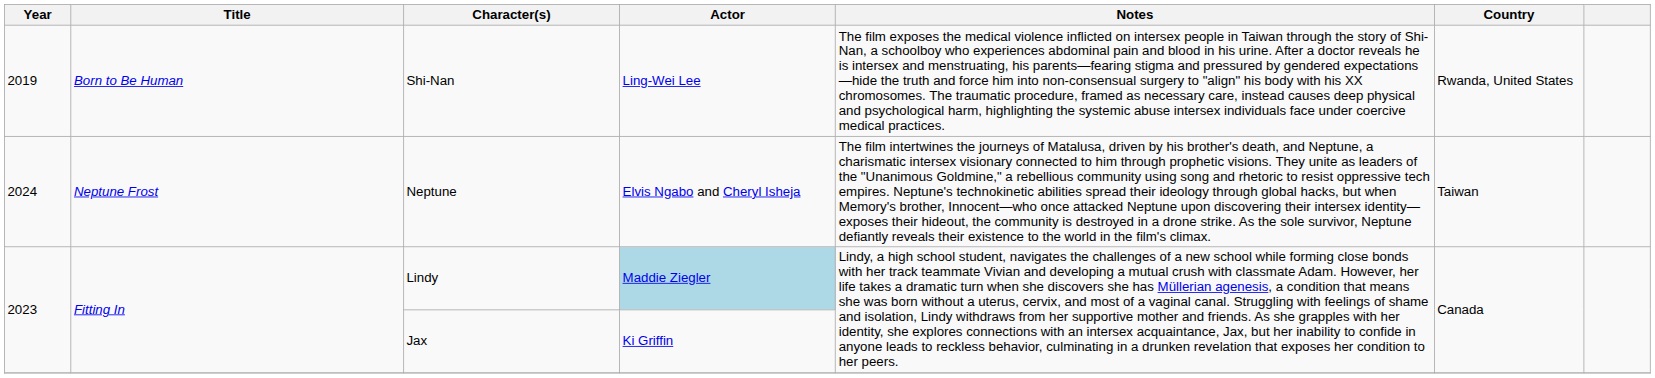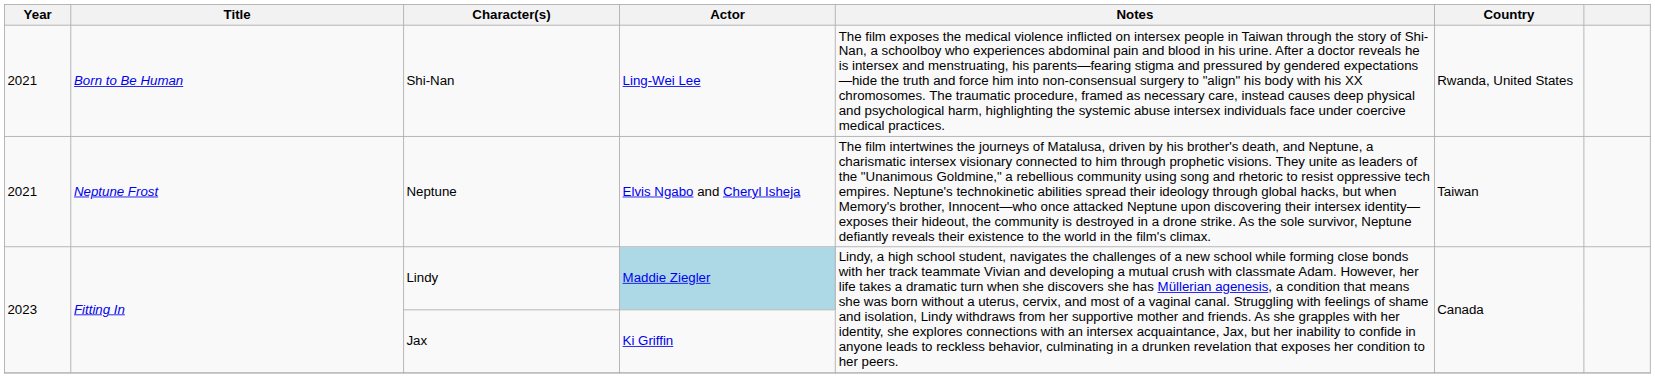Shi-Nan | Year: 2019 -> 2021
Neptune | Year: 2024 -> 2021
